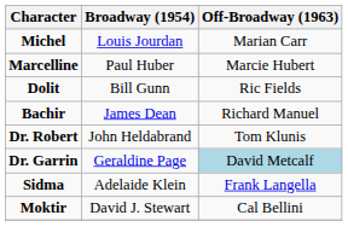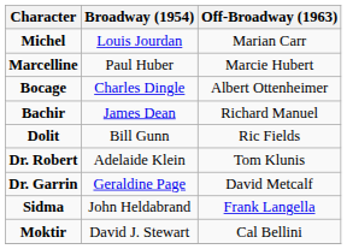+ row: Bocage | Charles Dingle | Albert Ottenheimer
rows swapped: Bachir <-> Dolit
Dr. Robert | Broadway (1954): John Heldabrand -> Adelaide Klein
Dr. Garrin | Off-Broadway (1963): lightblue background -> no background
Sidma | Broadway (1954): Adelaide Klein -> John Heldabrand
